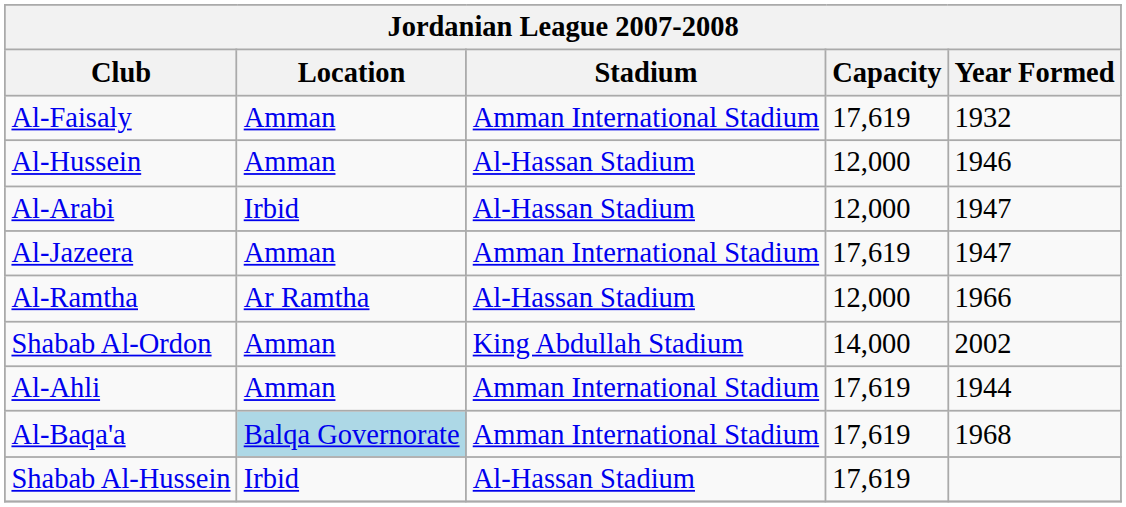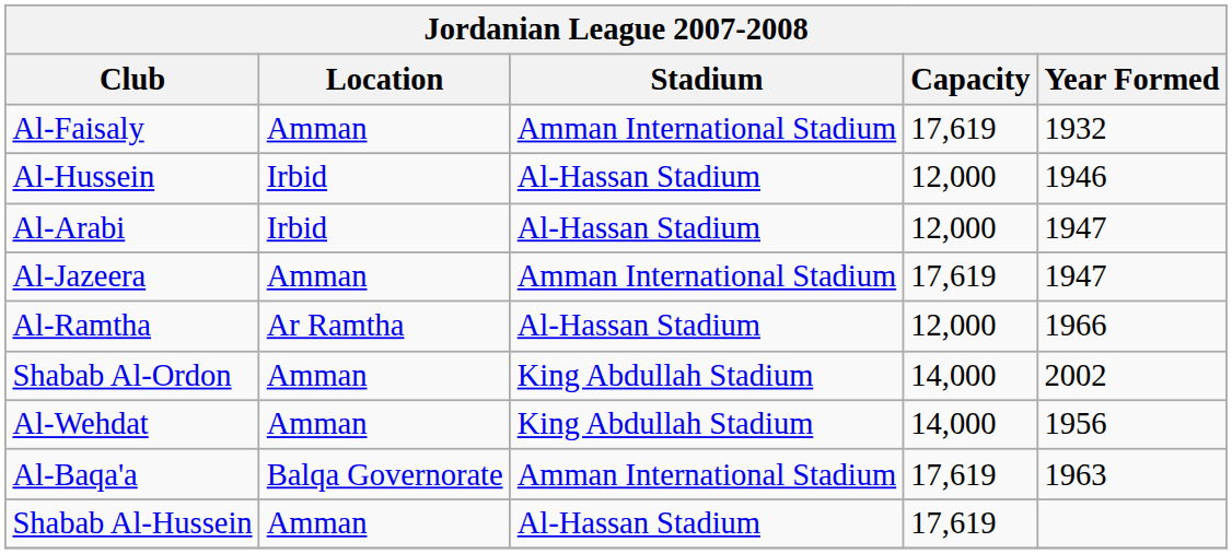Al-Hussein | Location: Amman -> Irbid
+ row: Al-Wehdat | Amman | King Abdullah Stadium | 14,000 | 1956
- row: Al-Ahli | Amman | Amman International Stadium | 17,619 | 1944
Al-Baqa'a | Location: lightblue background -> no background
Al-Baqa'a | Year Formed: 1968 -> 1963
Shabab Al-Hussein | Location: Irbid -> Amman
